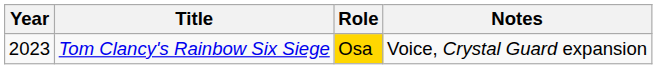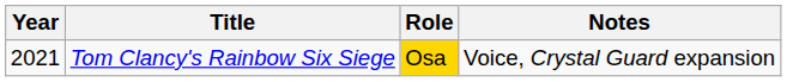Tom Clancy's Rainbow Six Siege | Year: 2023 -> 2021
